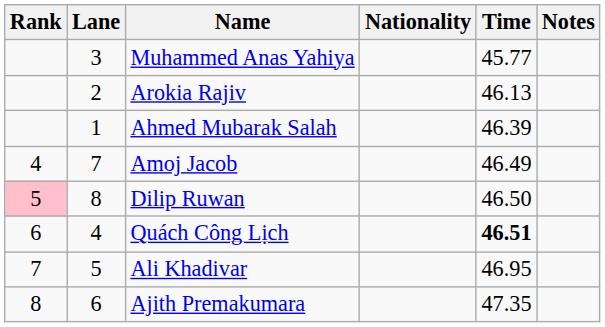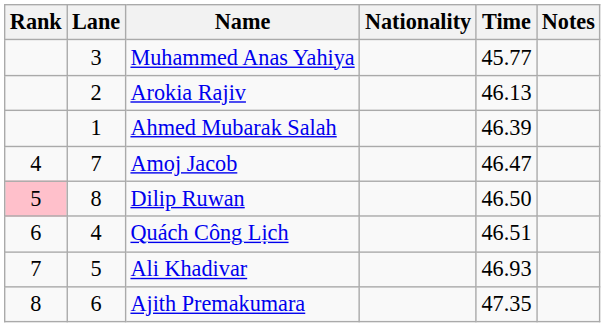Amoj Jacob | Time: 46.49 -> 46.47
Quách Công Lịch | Time: bold -> normal
Ali Khadivar | Time: 46.95 -> 46.93
